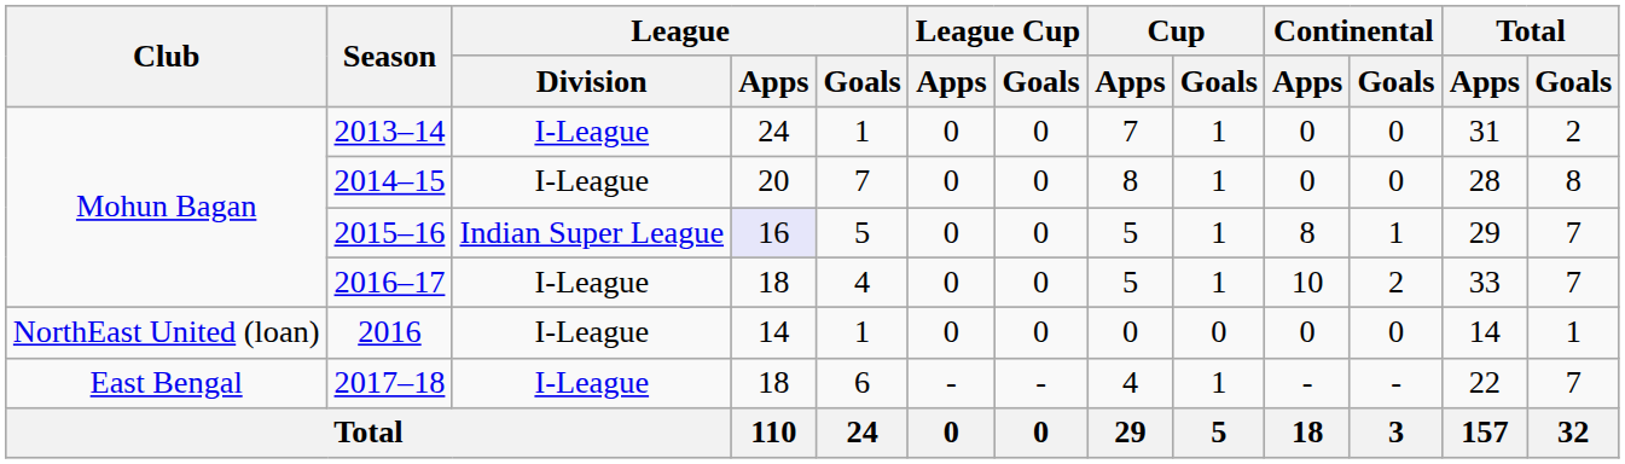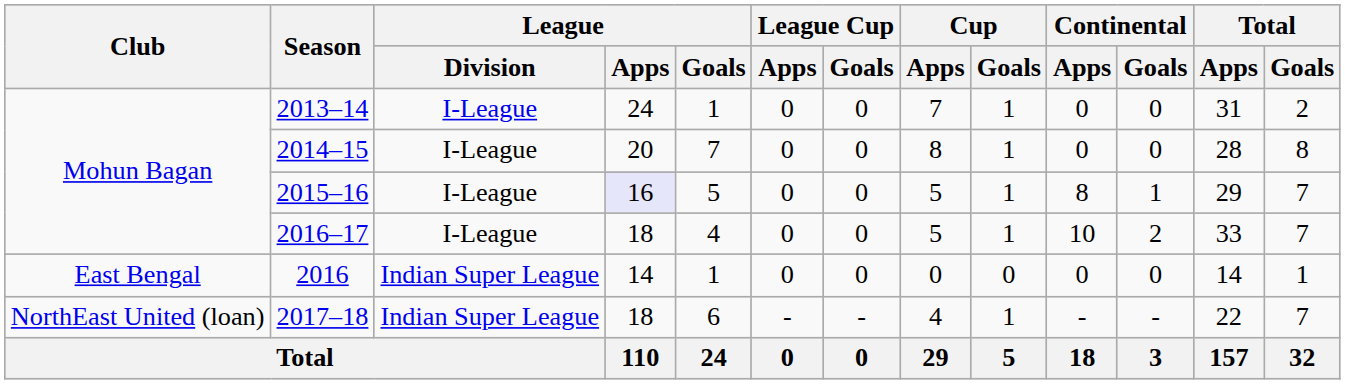2015–16 | League / Division: Indian Super League -> I-League
2016 | Club: NorthEast United (loan) -> East Bengal
2016 | League / Division: I-League -> Indian Super League
2017–18 | Club: East Bengal -> NorthEast United (loan)
2017–18 | League / Division: I-League -> Indian Super League
